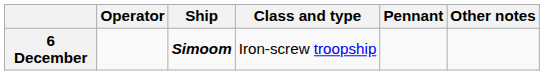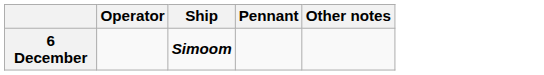- column: Class and type | Iron-screw troopship
